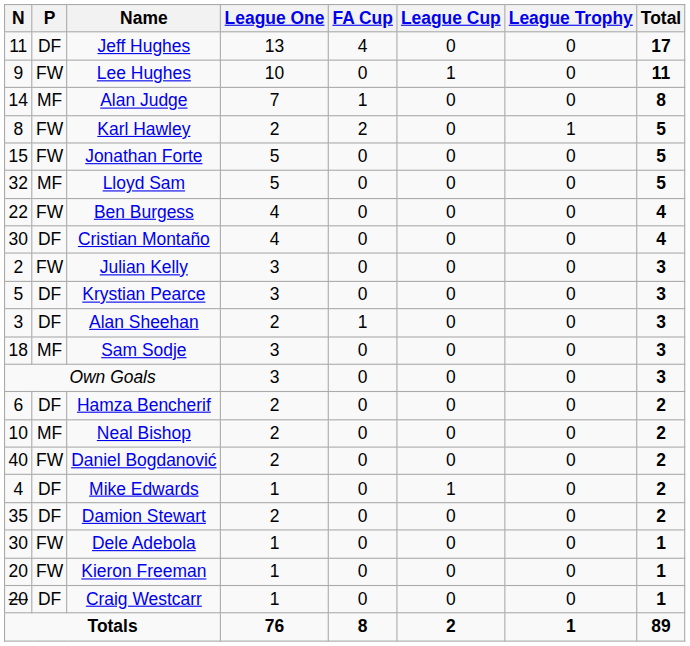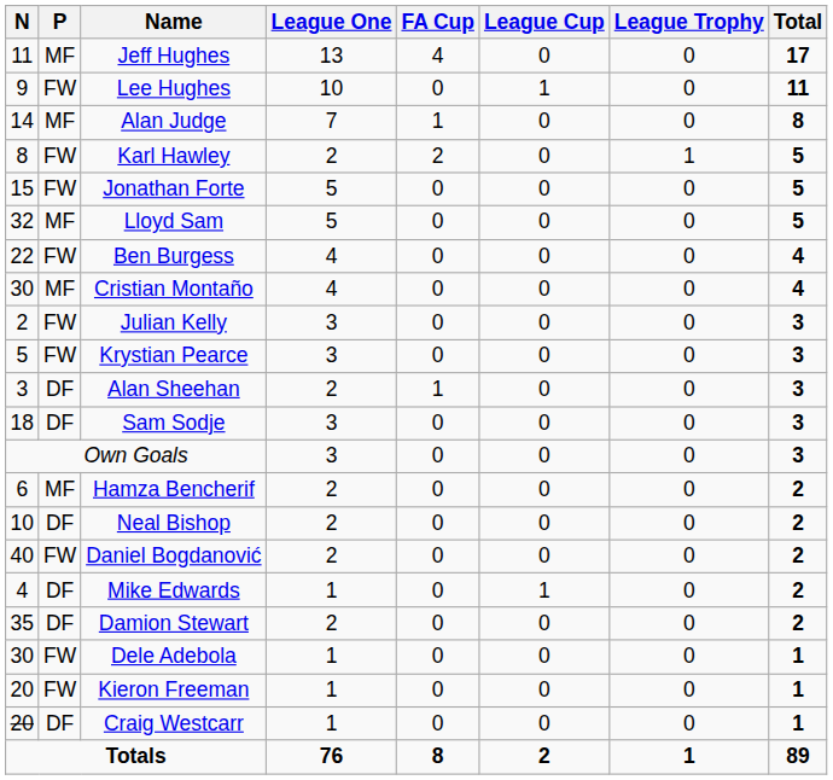Jeff Hughes | P: DF -> MF
Cristian Montaño | P: DF -> MF
Krystian Pearce | P: DF -> FW
Sam Sodje | P: MF -> DF
Hamza Bencherif | P: DF -> MF
Neal Bishop | P: MF -> DF
